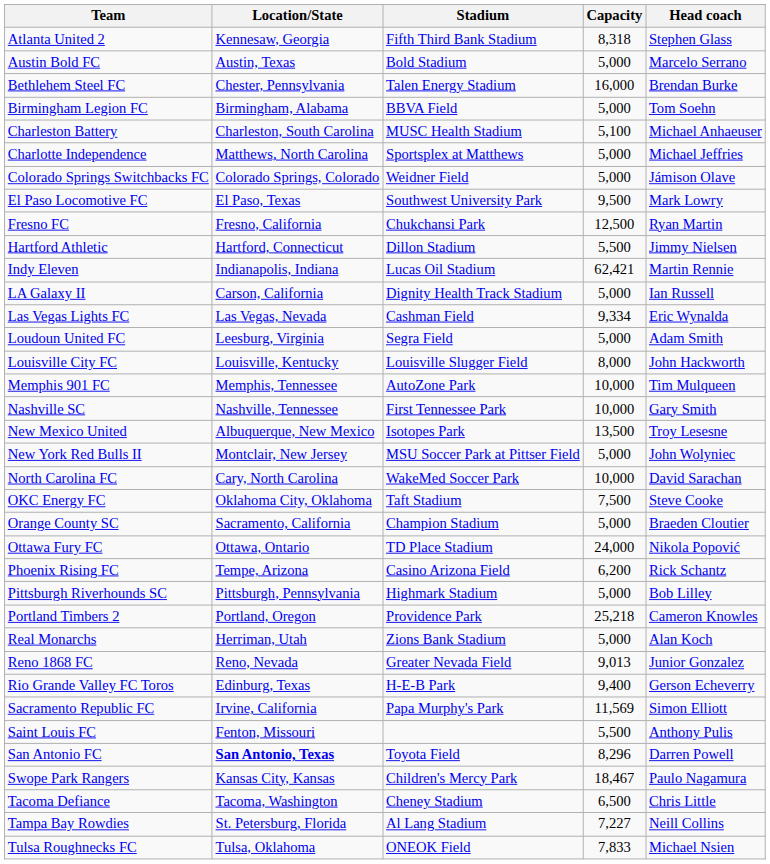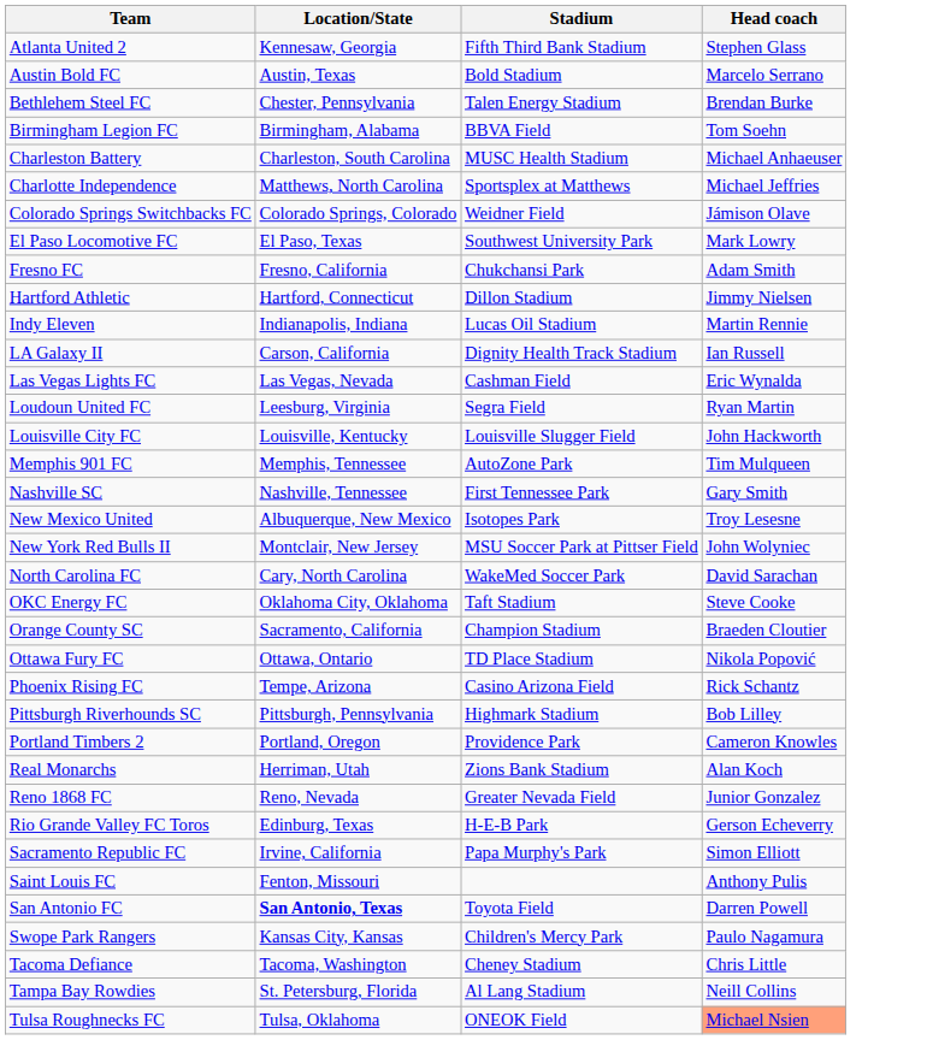- column: Capacity | 8,318 | 5,000 | 16,000 | 5,000 | 5,100 | 5,000 | 5,000 | 9,500 | 12,500 | 5,500 | 62,421 | 5,000 | 9,334 | 5,000 | 8,000 | 10,000 | 10,000 | 13,500 | 5,000 | 10,000 | 7,500 | 5,000 | 24,000 | 6,200 | 5,000 | 25,218 | 5,000 | 9,013 | 9,400 | 11,569 | 5,500 | 8,296 | 18,467 | 6,500 | 7,227 | 7,833
Fresno FC | Head coach: Ryan Martin -> Adam Smith
Loudoun United FC | Head coach: Adam Smith -> Ryan Martin
Tulsa Roughnecks FC | Head coach: no background -> lightsalmon background
